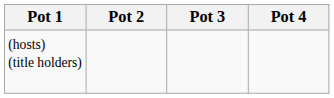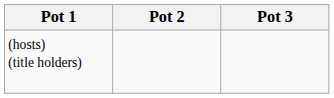- column: Pot 4
